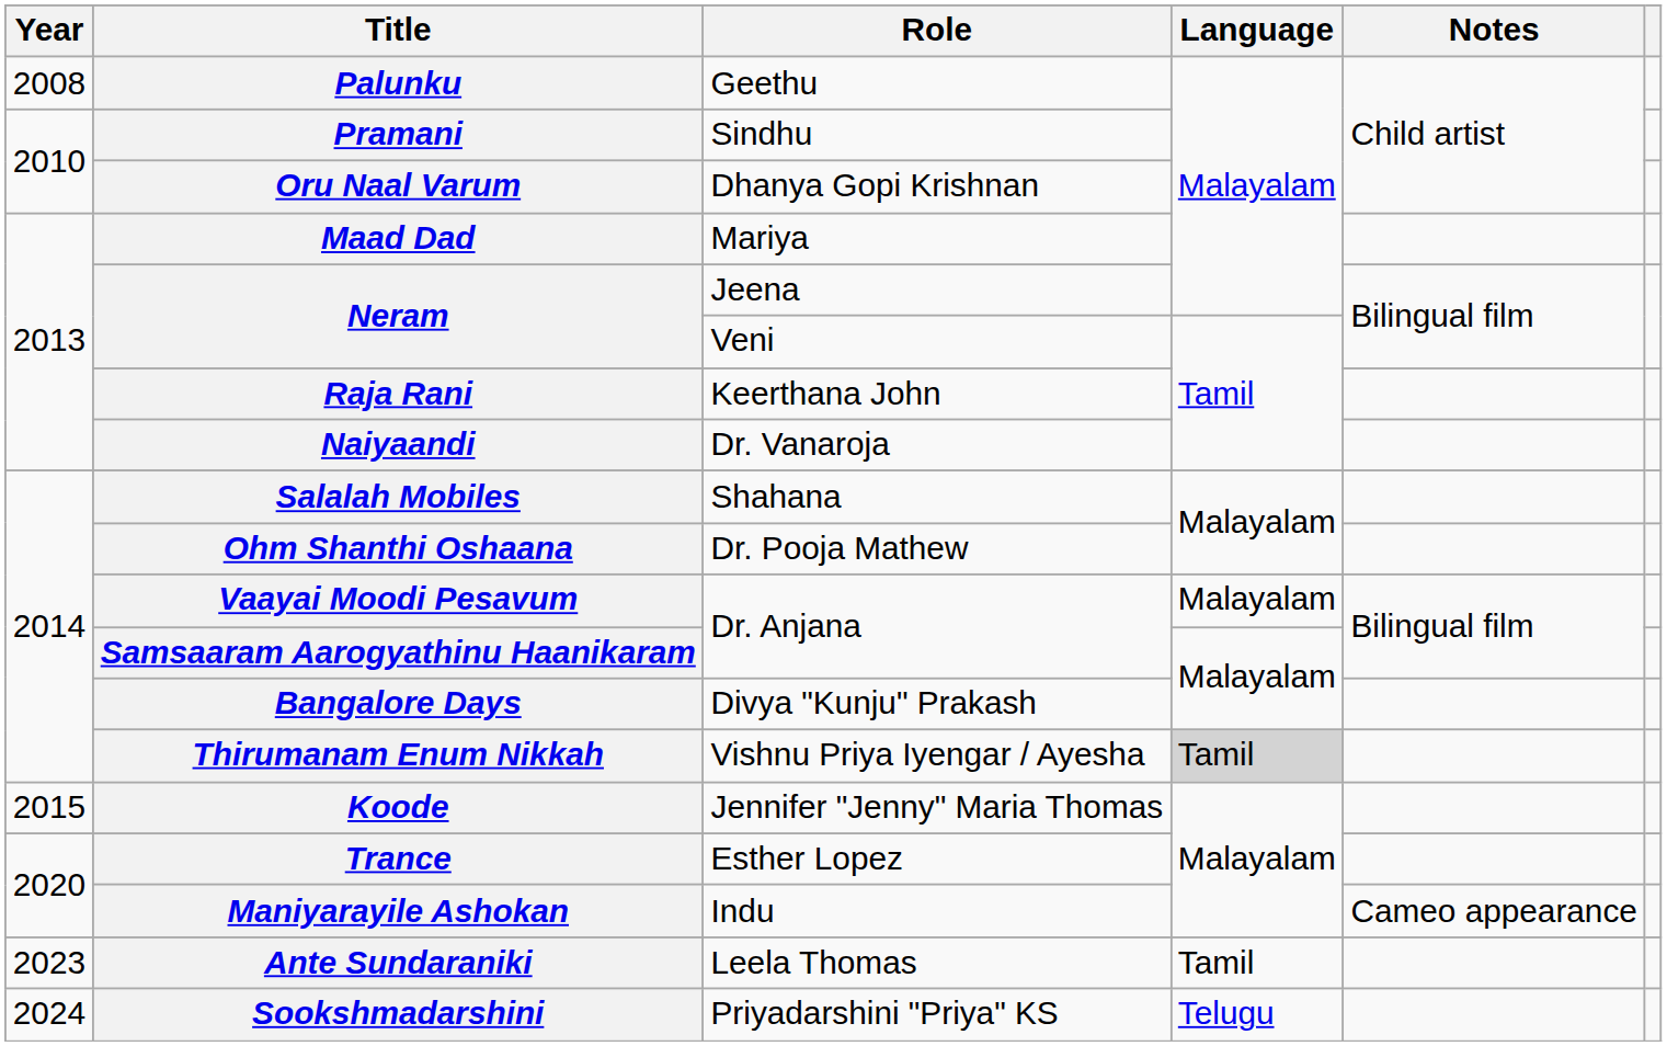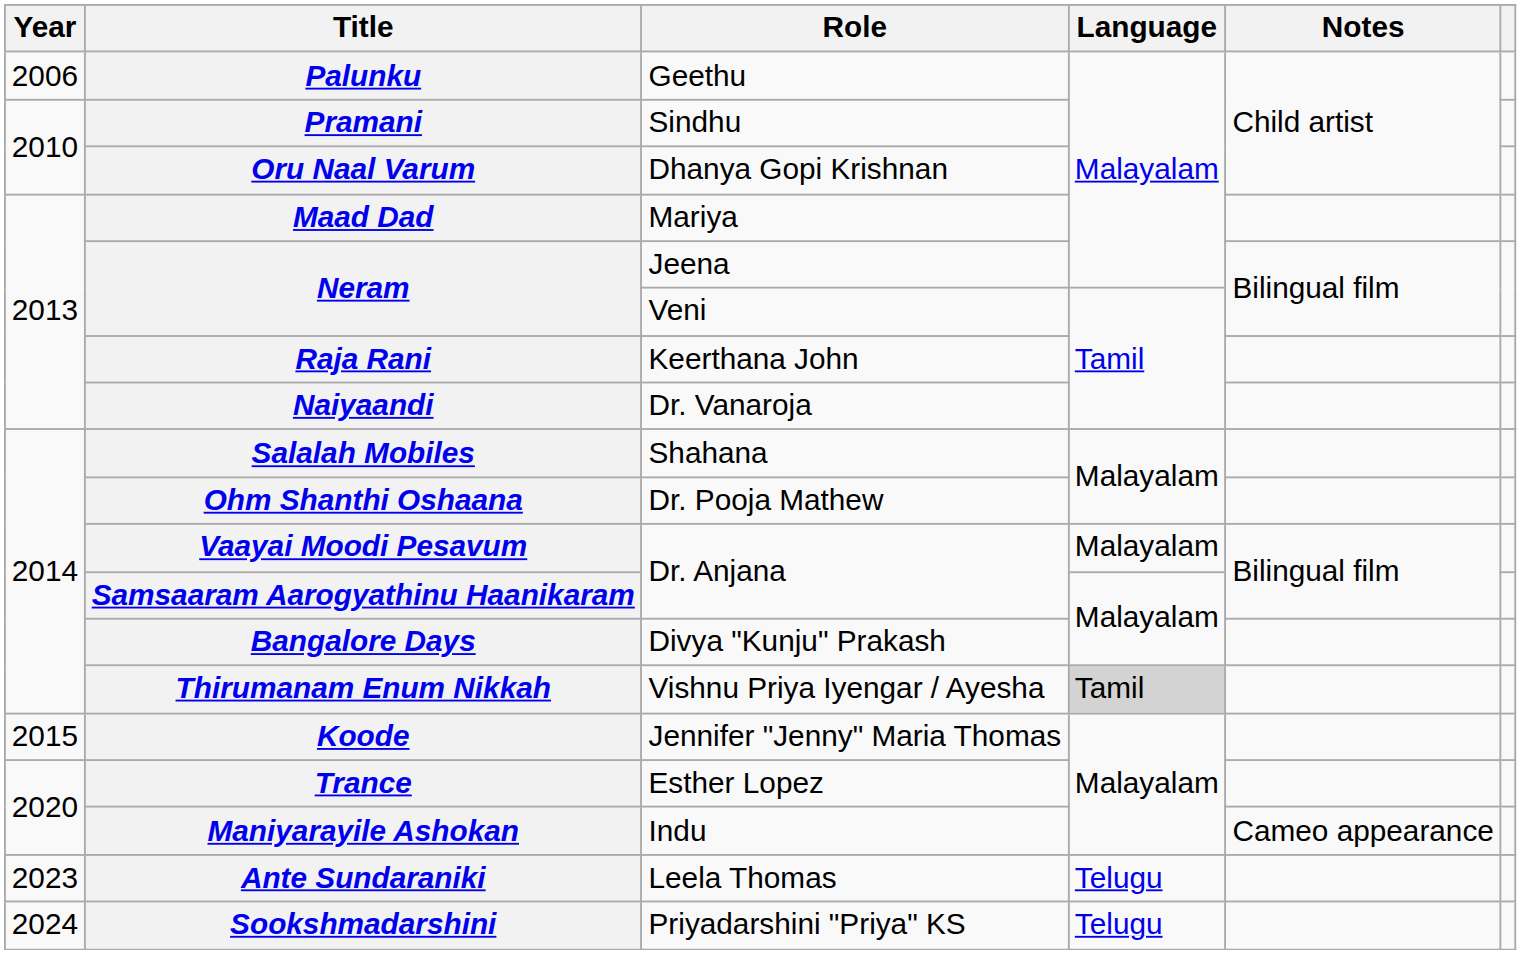Palunku | Year: 2008 -> 2006
Ante Sundaraniki | Language: Tamil -> Telugu
